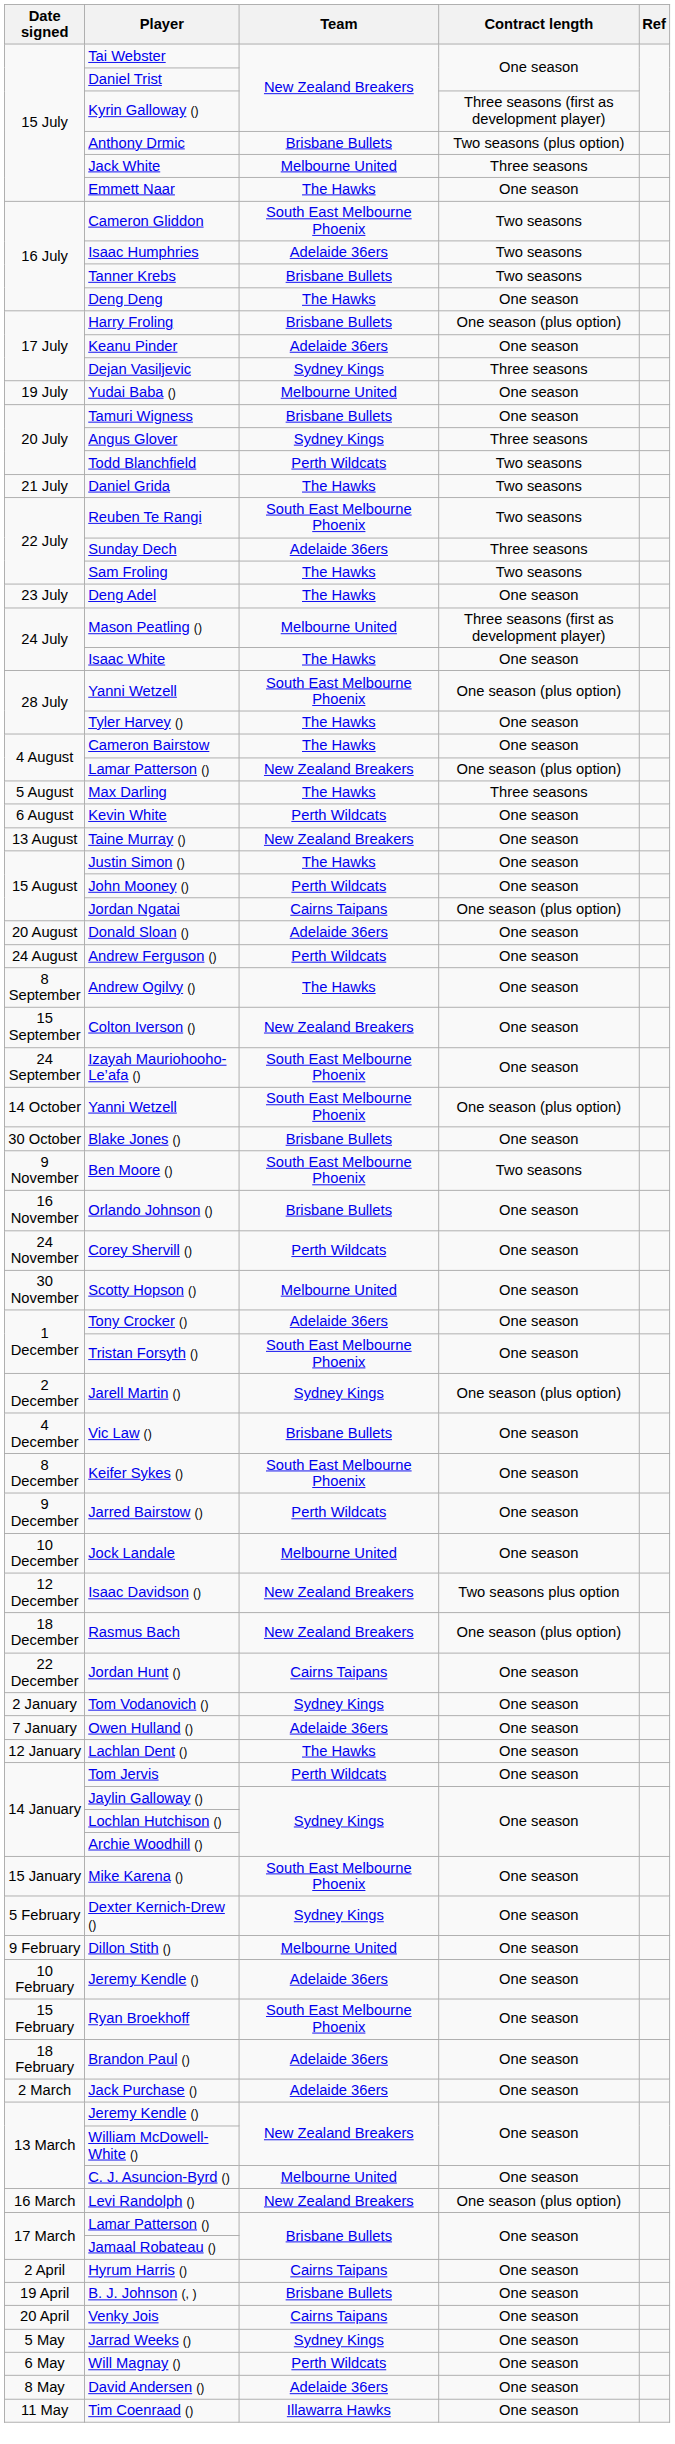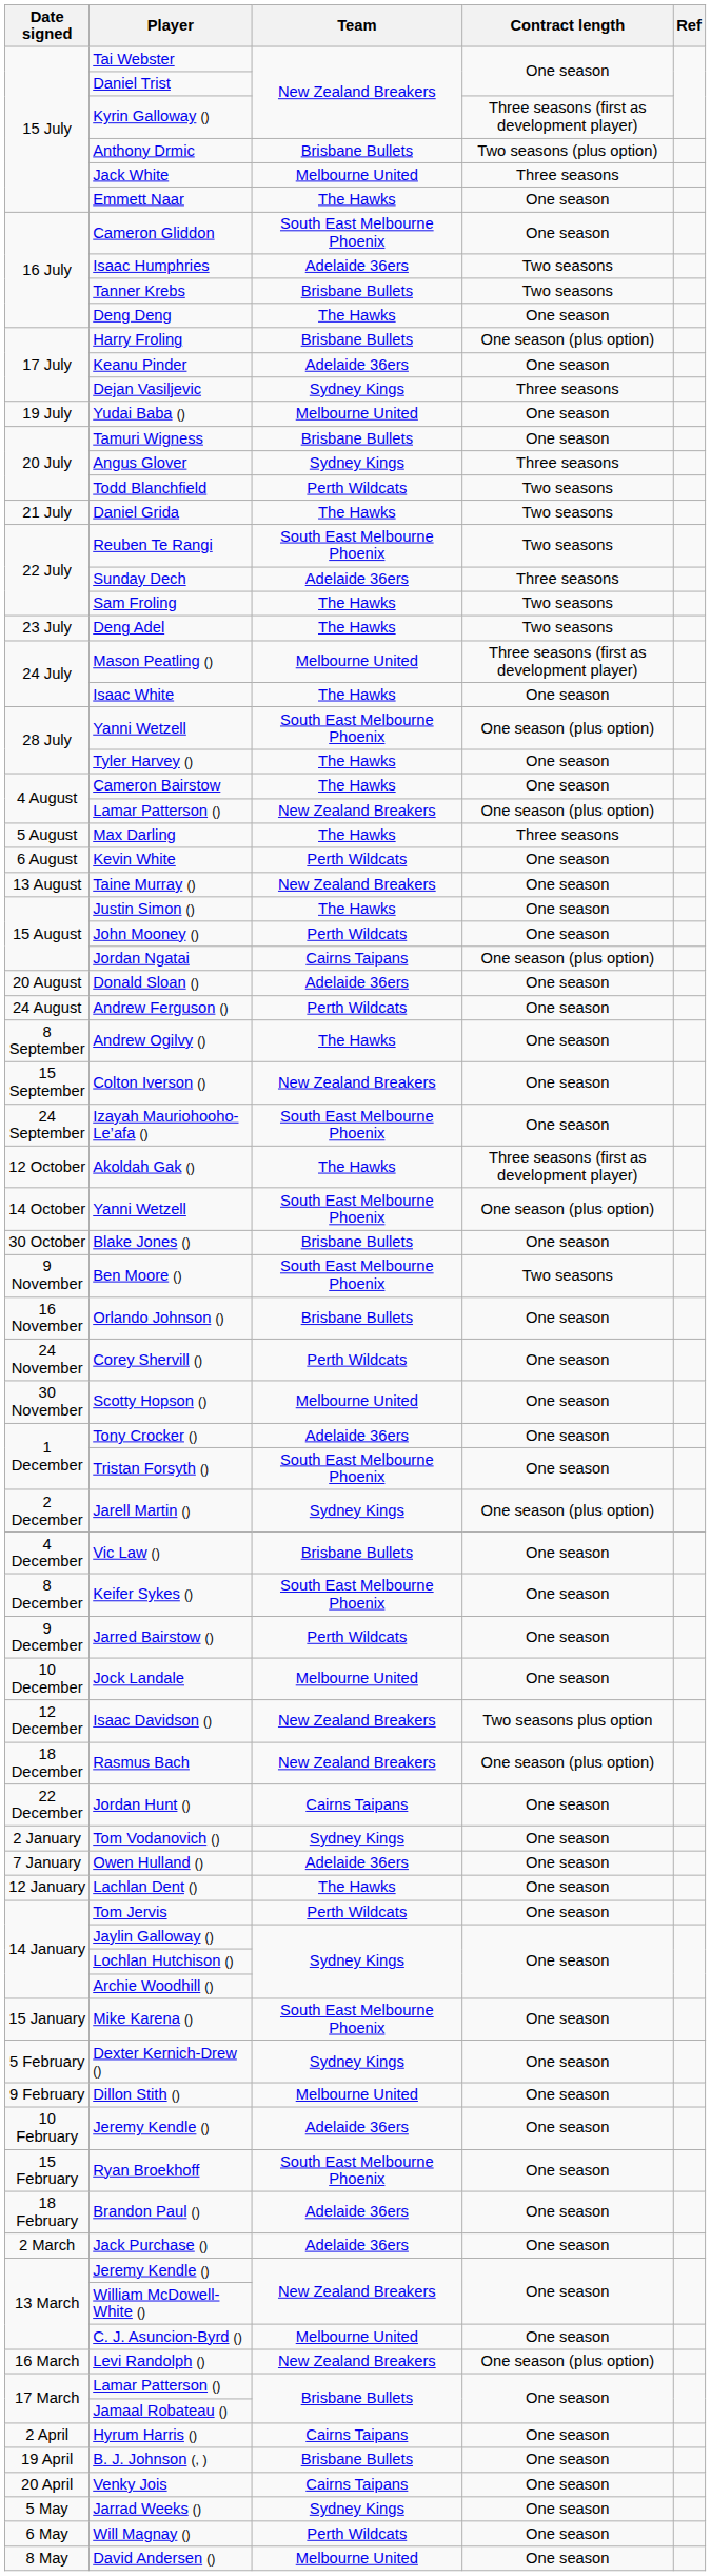Cameron Gliddon | Contract length: Two seasons -> One season
Deng Adel | Contract length: One season -> Two seasons
+ row: 12 October | Akoldah Gak () | The Hawks | Three seasons (first as development player)
David Andersen () | Team: Adelaide 36ers -> Melbourne United
- row: 11 May | Tim Coenraad () | Illawarra Hawks | One season
